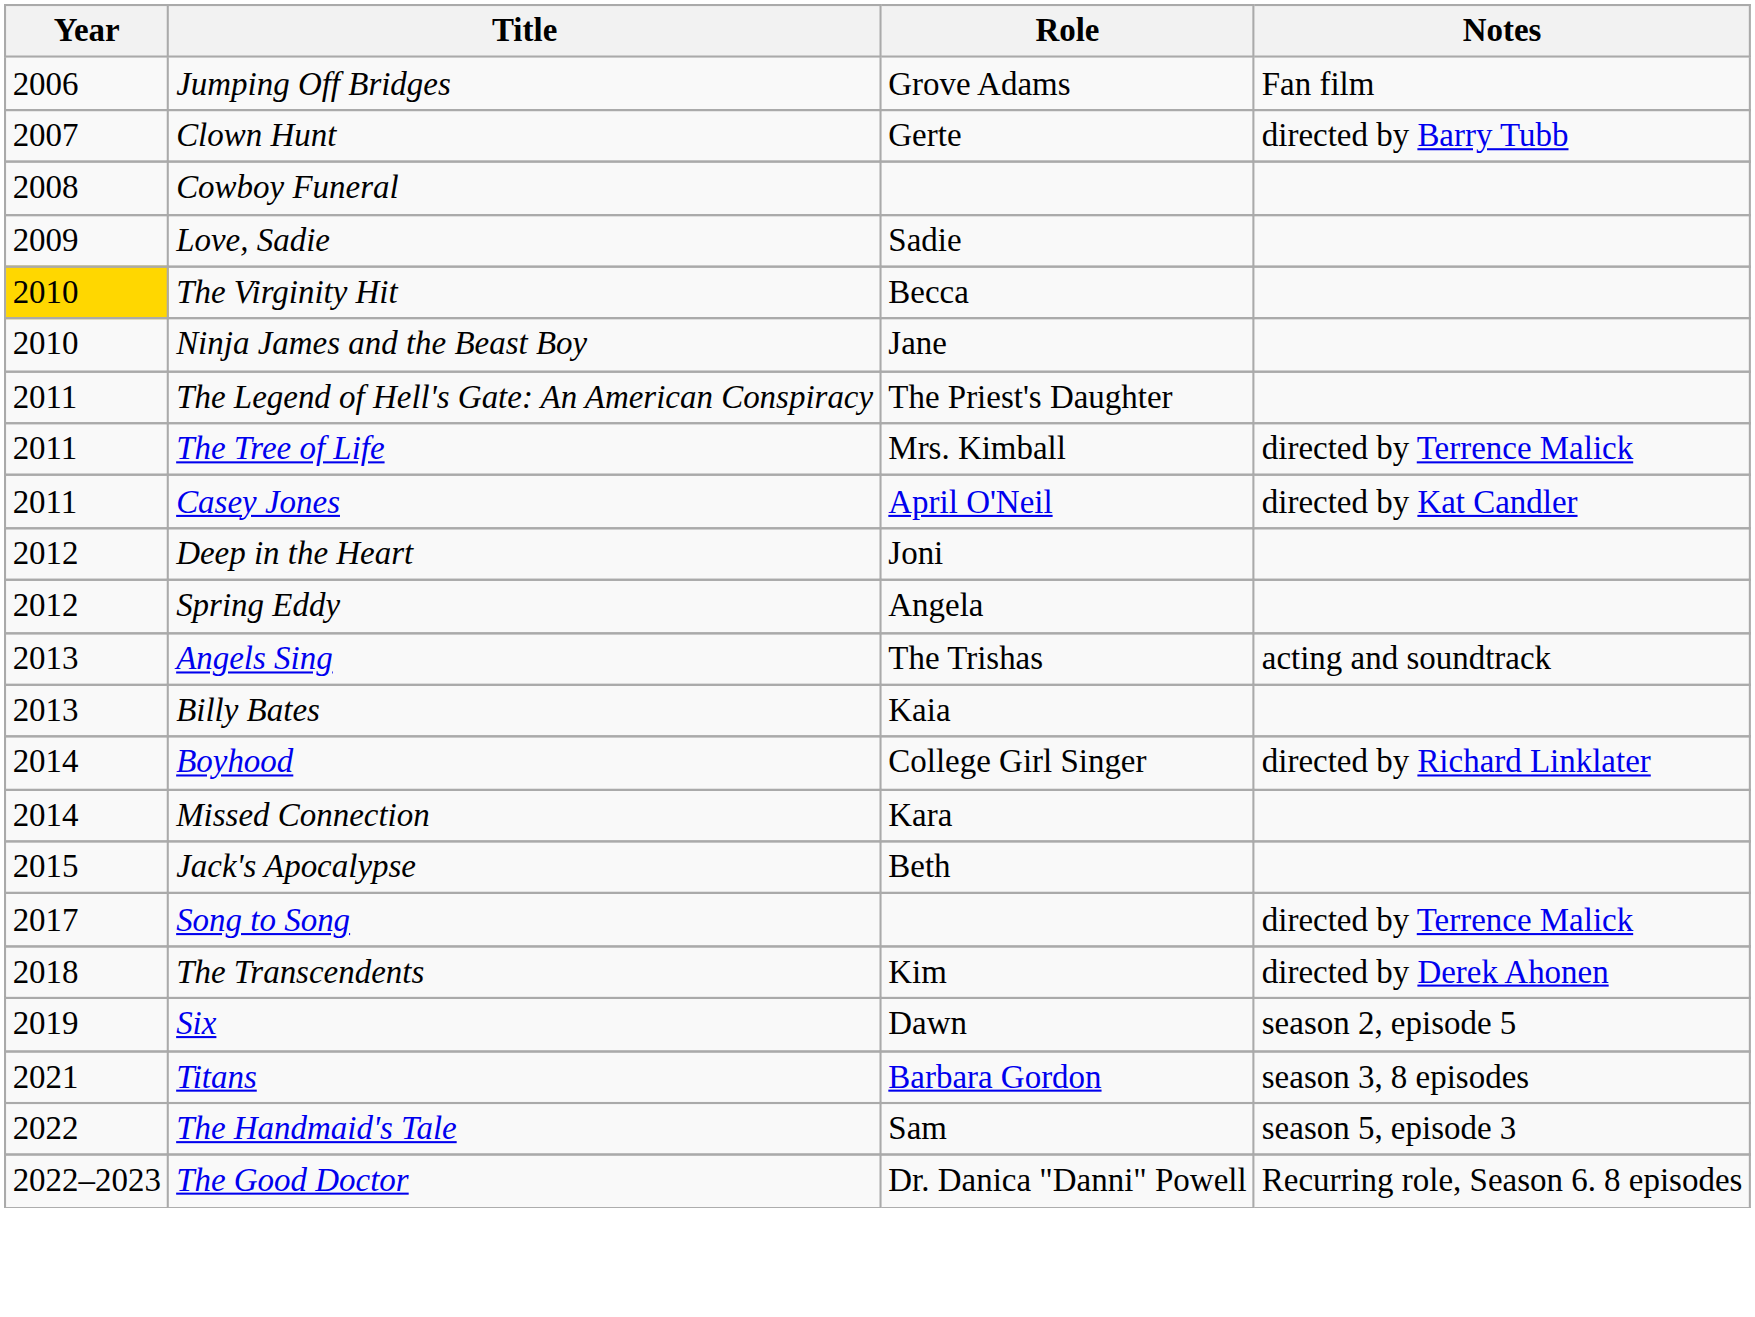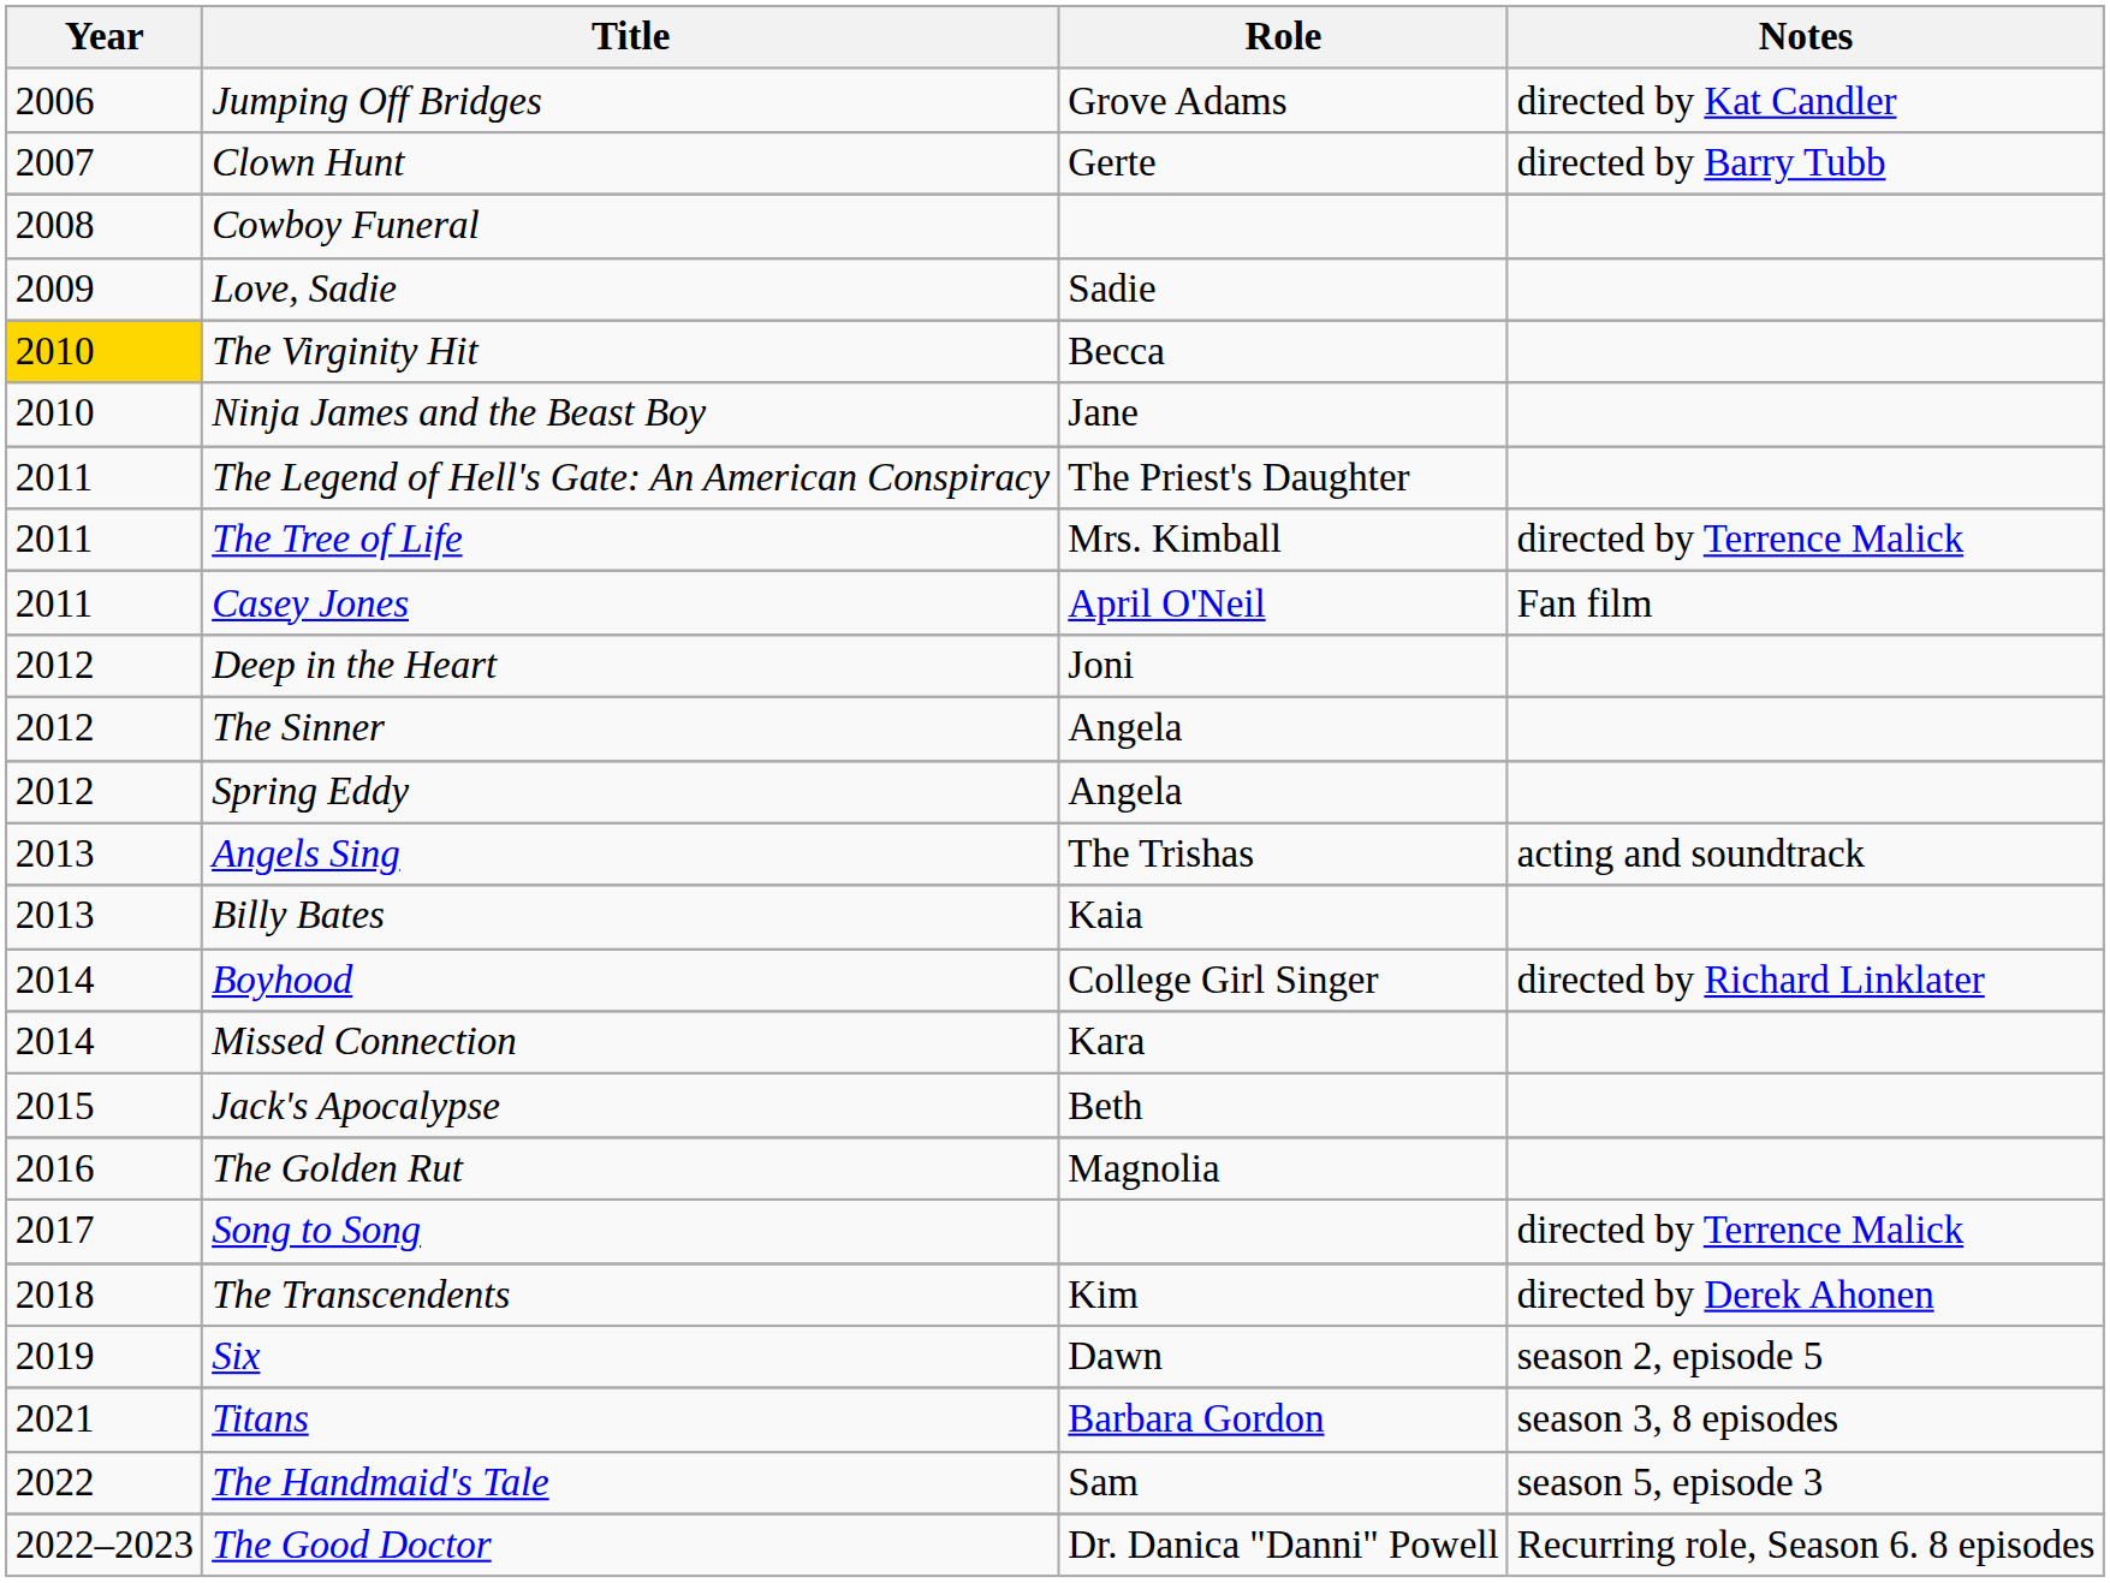Jumping Off Bridges | Notes: Fan film -> directed by Kat Candler
Casey Jones | Notes: directed by Kat Candler -> Fan film
+ row: 2012 | The Sinner | Angela
+ row: 2016 | The Golden Rut | Magnolia
